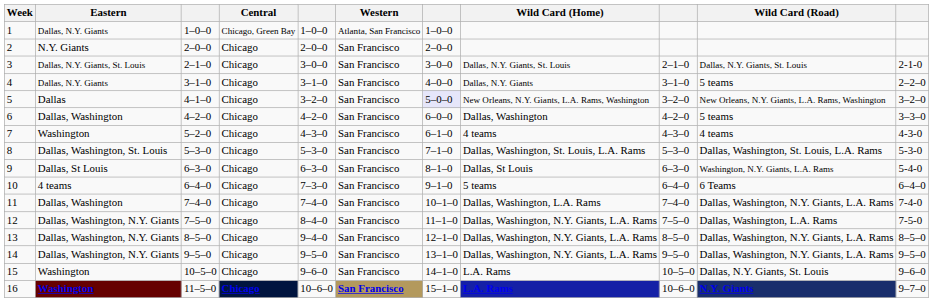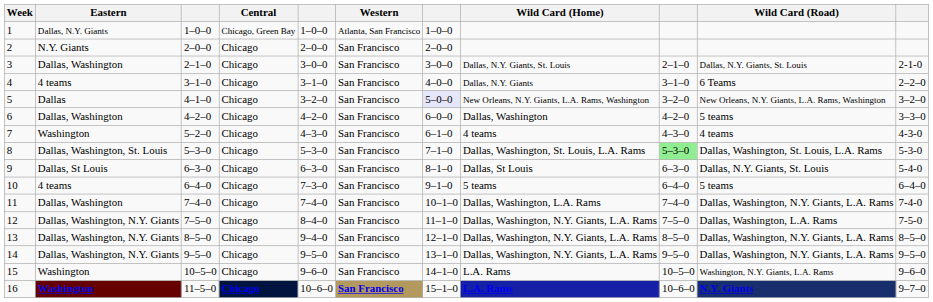3 | Eastern: Dallas, N.Y. Giants, St. Louis -> Dallas, Washington
4 | Eastern: Dallas, N.Y. Giants -> 4 teams
4 | Wild Card (Road): 5 teams -> 6 Teams
8 | column 9: no background -> lightgreen background
9 | Wild Card (Road): Washington, N.Y. Giants, L.A. Rams -> Dallas, N.Y. Giants, St. Louis
10 | Wild Card (Road): 6 Teams -> 5 teams
15 | Wild Card (Road): Dallas, N.Y. Giants, St. Louis -> Washington, N.Y. Giants, L.A. Rams
